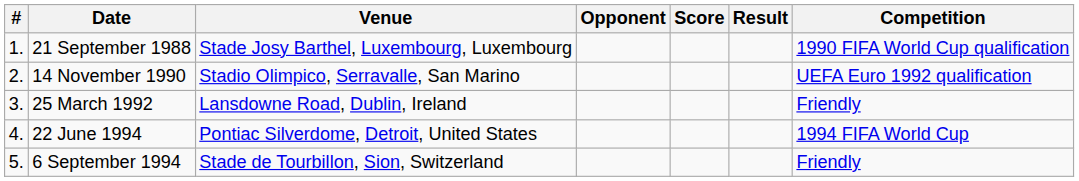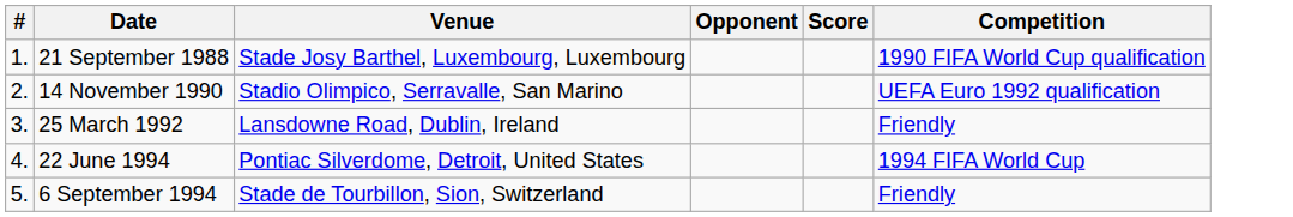- column: Result
